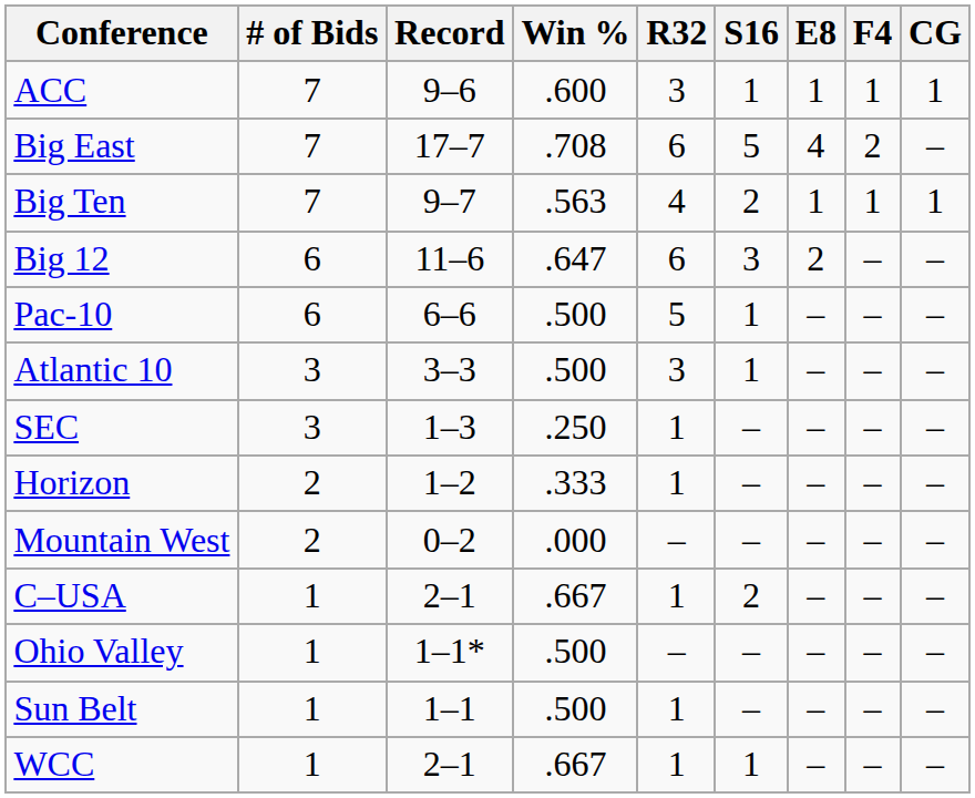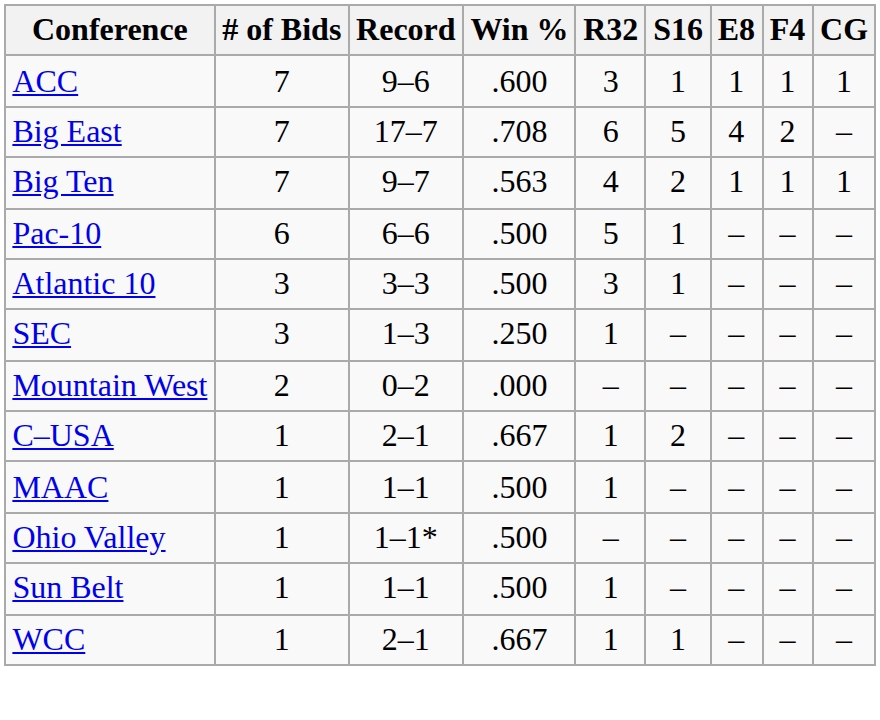- row: Big 12 | 6 | 11–6 | .647 | 6 | 3 | 2 | – | –
- row: Horizon | 2 | 1–2 | .333 | 1 | – | – | – | –
+ row: MAAC | 1 | 1–1 | .500 | 1 | – | – | – | –
